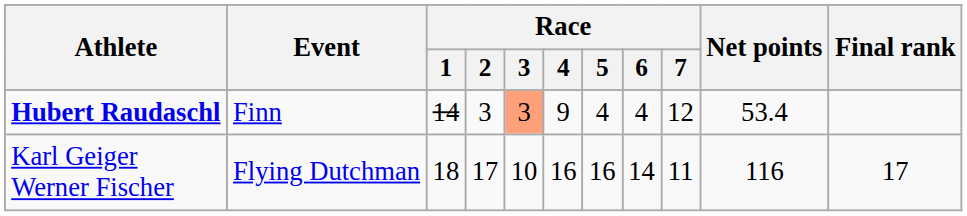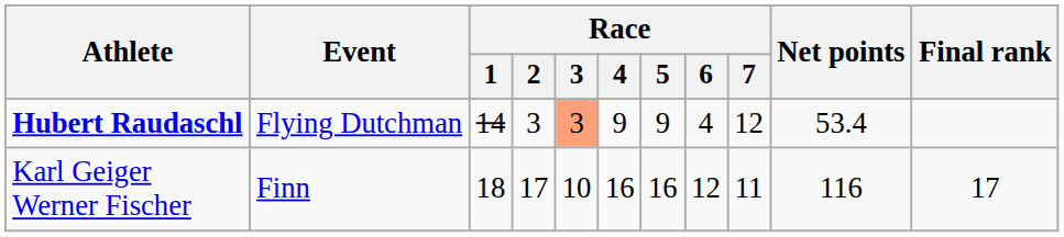Hubert Raudaschl | Event: Finn -> Flying Dutchman
Hubert Raudaschl | Race / 5: 4 -> 9
Karl Geiger Werner Fischer | Event: Flying Dutchman -> Finn
Karl Geiger Werner Fischer | Race / 6: 14 -> 12
